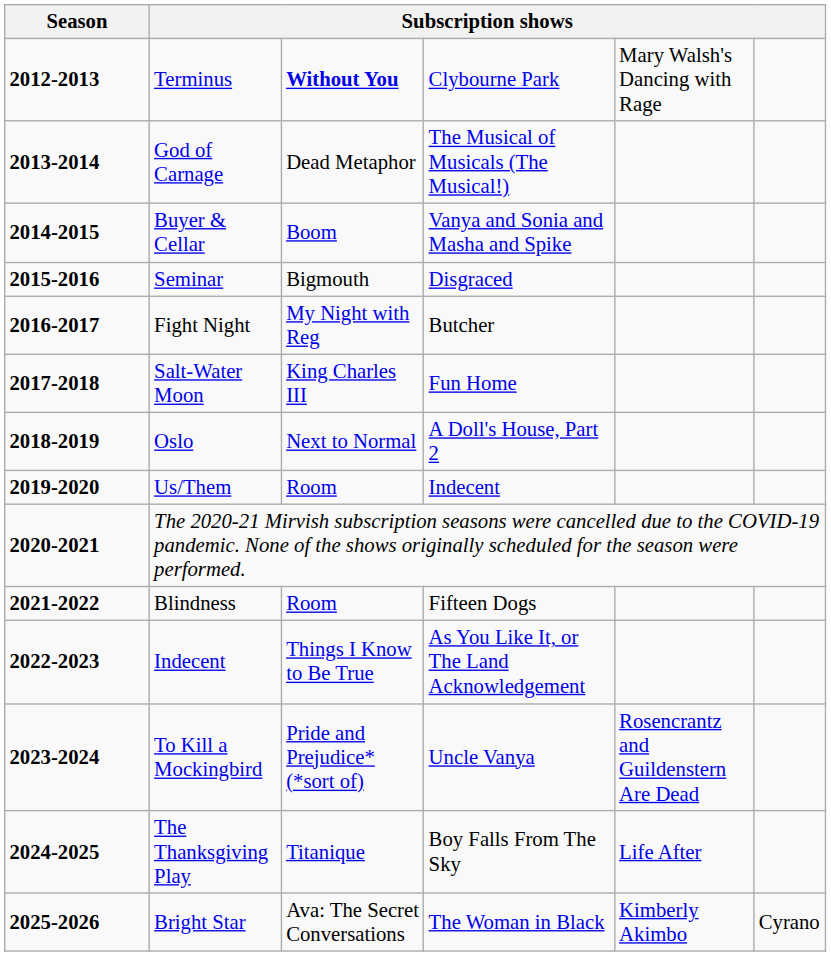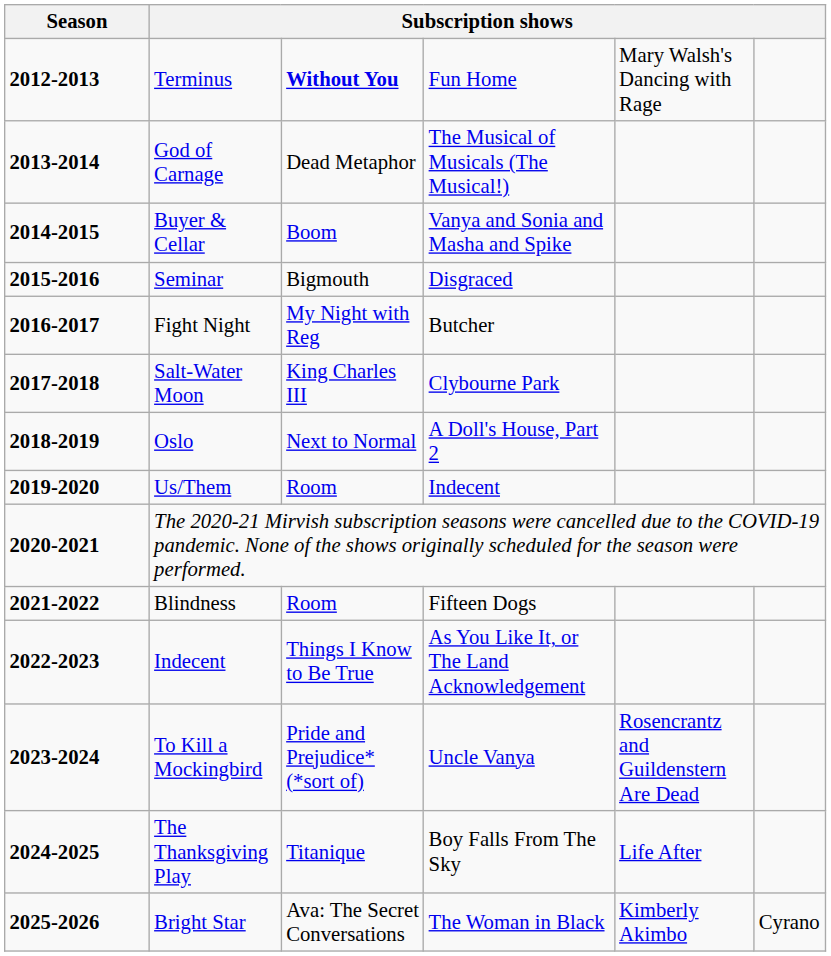Terminus | column 4: Clybourne Park -> Fun Home
Salt-Water Moon | column 4: Fun Home -> Clybourne Park
